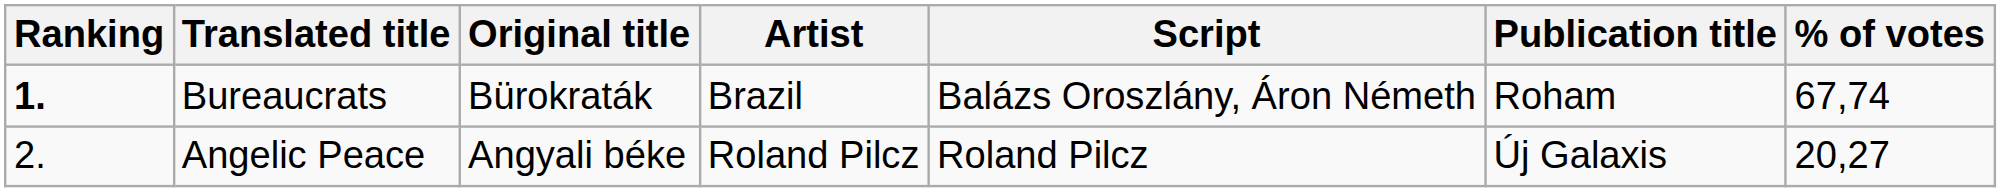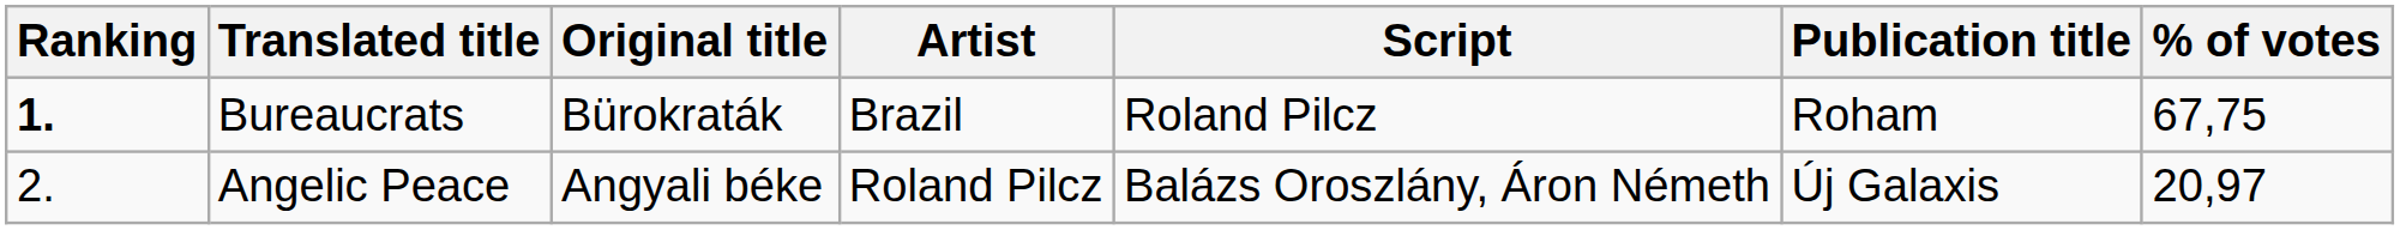Bureaucrats | Script: Balázs Oroszlány, Áron Németh -> Roland Pilcz
Bureaucrats | % of votes: 67,74 -> 67,75
Angelic Peace | Script: Roland Pilcz -> Balázs Oroszlány, Áron Németh
Angelic Peace | % of votes: 20,27 -> 20,97
